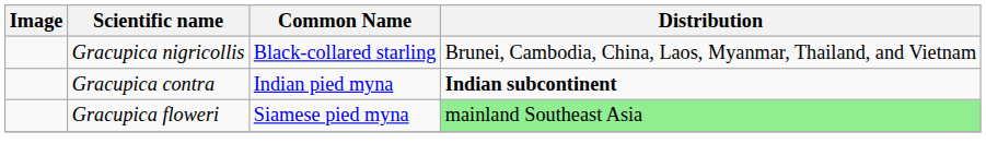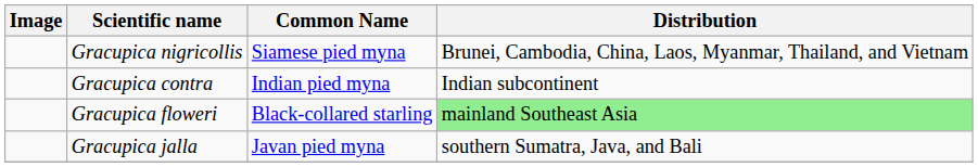Gracupica nigricollis | Common Name: Black-collared starling -> Siamese pied myna
Gracupica contra | Distribution: bold -> normal
Gracupica floweri | Common Name: Siamese pied myna -> Black-collared starling
+ row: Gracupica jalla | Javan pied myna | southern Sumatra, Java, and Bali
